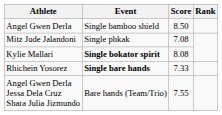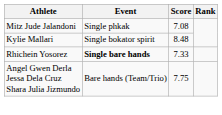- row: Angel Gwen Derla | Single bamboo shield | 8.50
Kylie Mallari | Event: bold -> normal
Kylie Mallari | Score: 8.08 -> 8.48
Angel Gwen Derla Jessa Dela Cruz Shara Julia Jizmundo | Score: 7.55 -> 7.75
